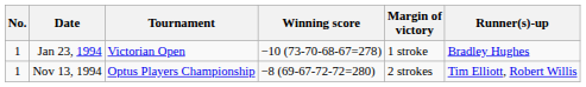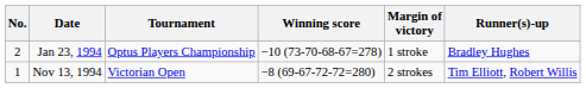Jan 23, 1994 | No.: 1 -> 2
Jan 23, 1994 | Tournament: Victorian Open -> Optus Players Championship
Nov 13, 1994 | Tournament: Optus Players Championship -> Victorian Open
